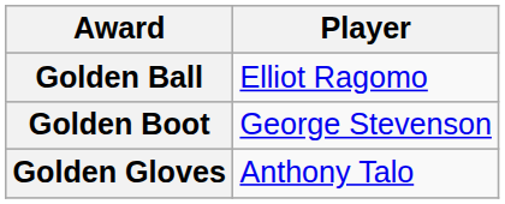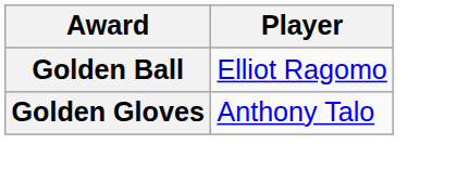- row: Golden Boot | George Stevenson
